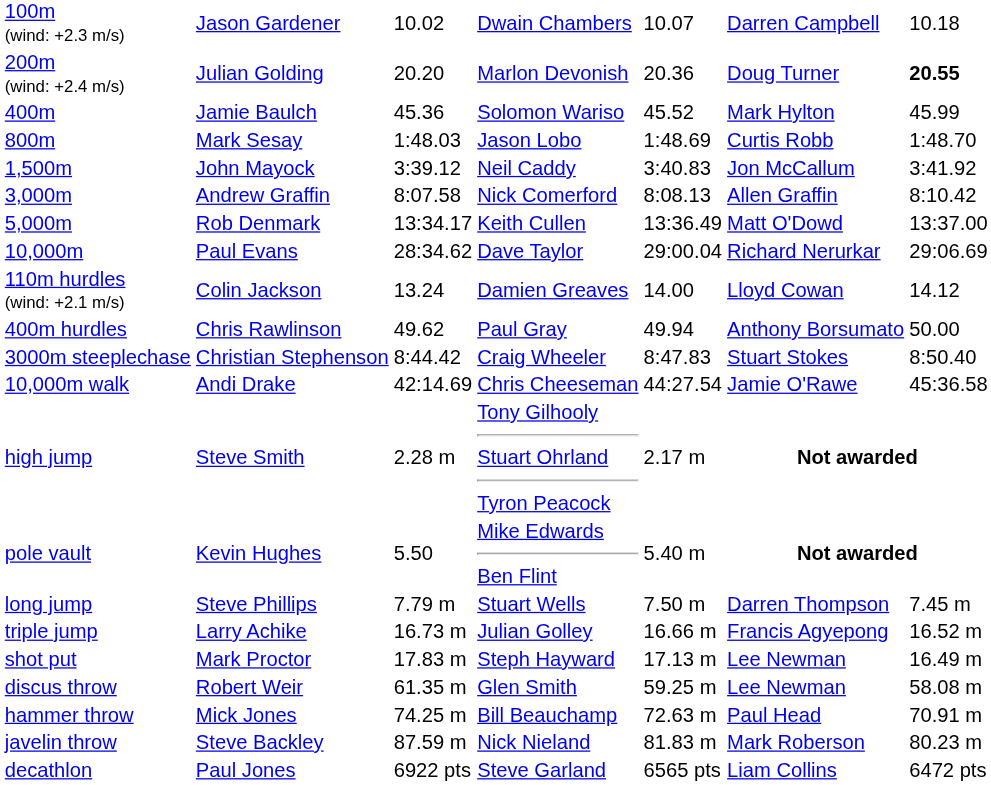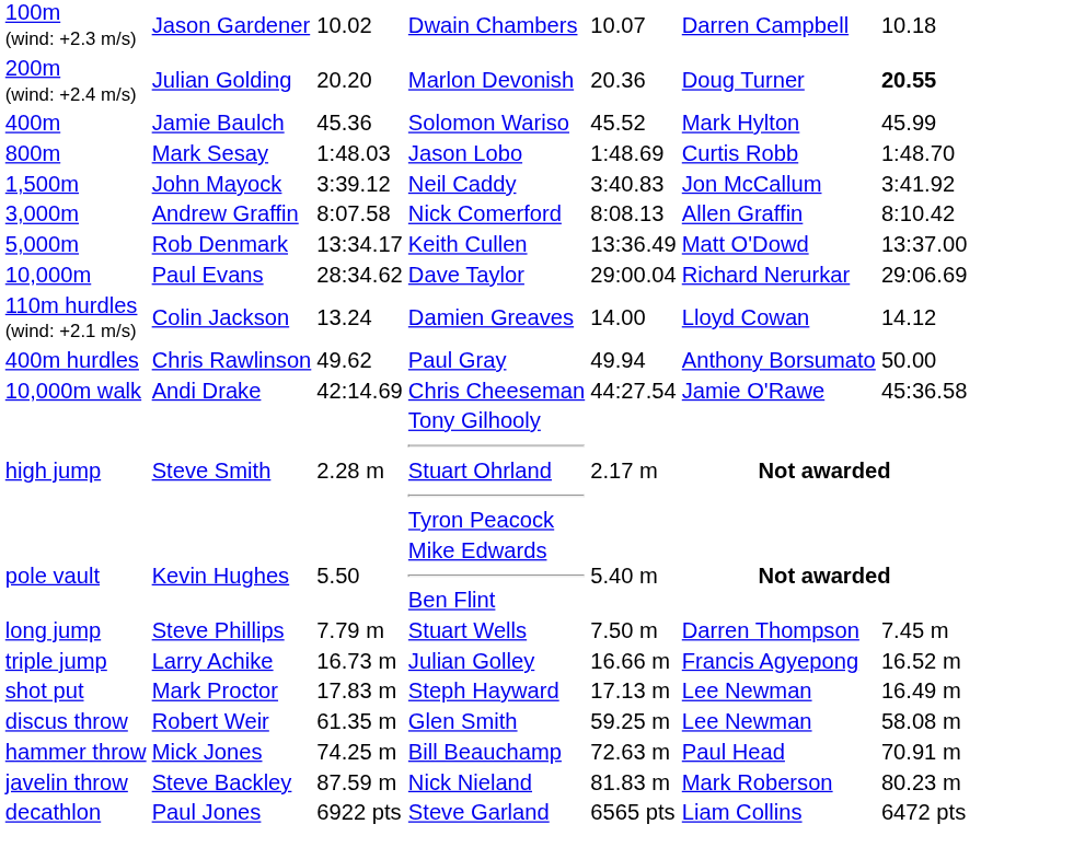- row: 3000m steeplechase | Christian Stephenson | 8:44.42 | Craig Wheeler | 8:47.83 | Stuart Stokes | 8:50.40
